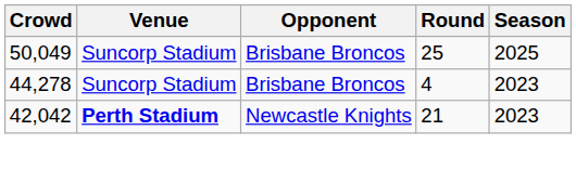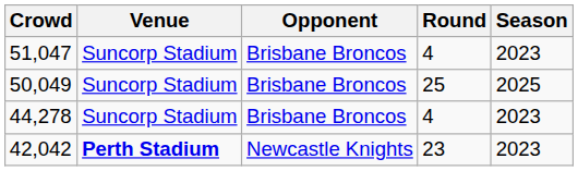+ row: 51,047 | Suncorp Stadium | Brisbane Broncos | 4 | 2023
42,042 | Round: 21 -> 23
